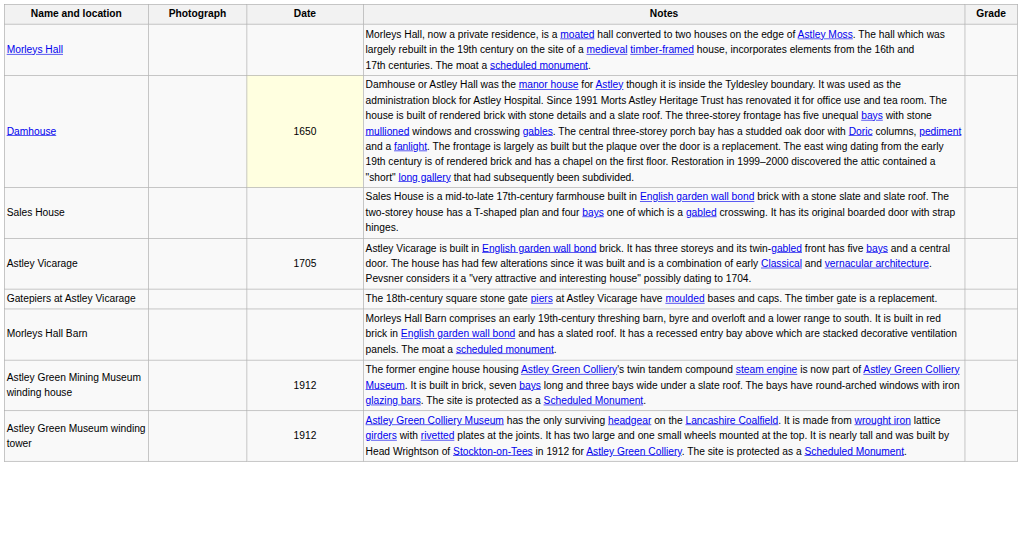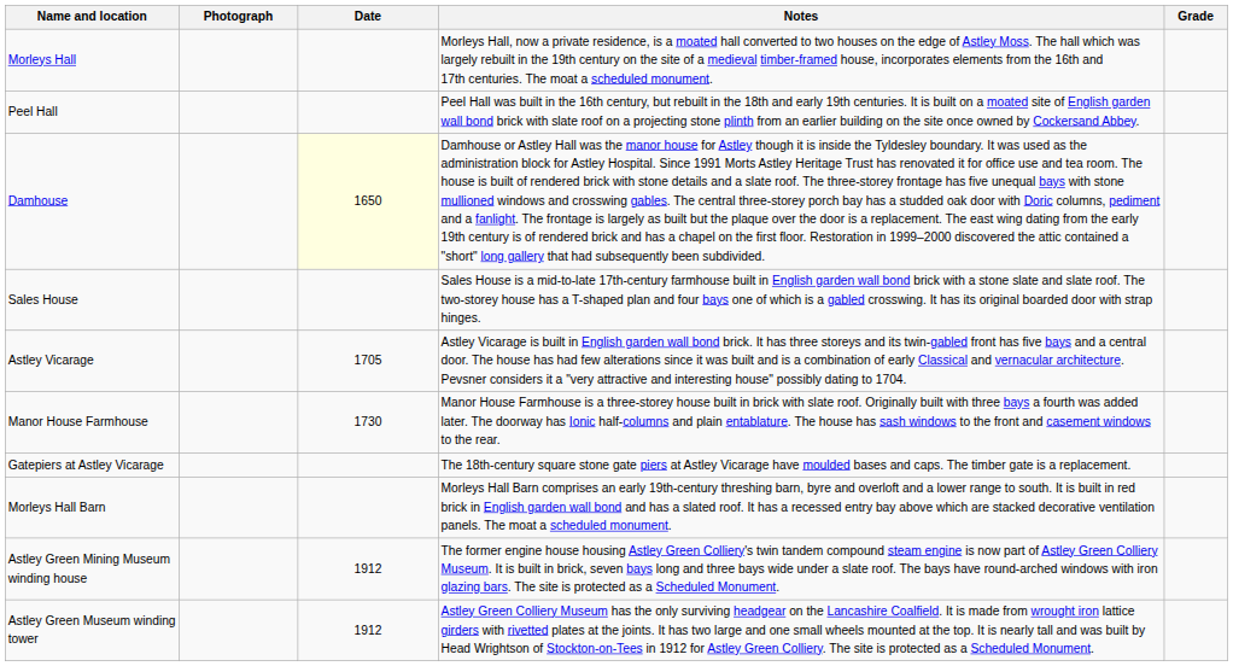+ row: Peel Hall | Peel Hall was built in the 16th century, but rebuilt in the 18th and early 19th centuries. It is built on a moated site of English garden wall bond brick with slate roof on a projecting stone plinth from an earlier building on the site once owned by Cockersand Abbey.
+ row: Manor House Farmhouse | 1730 | Manor House Farmhouse is a three-storey house built in brick with slate roof. Originally built with three bays a fourth was added later. The doorway has Ionic half-columns and plain entablature. The house has sash windows to the front and casement windows to the rear.
